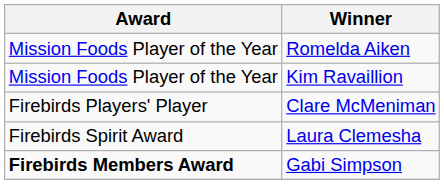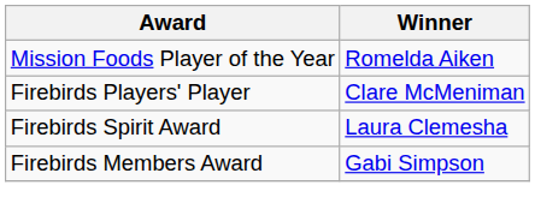- row: Mission Foods Player of the Year | Kim Ravaillion
Gabi Simpson | Award: bold -> normal
